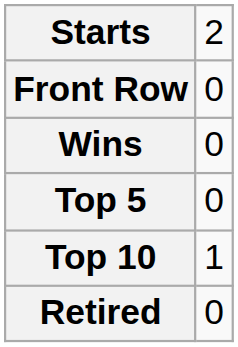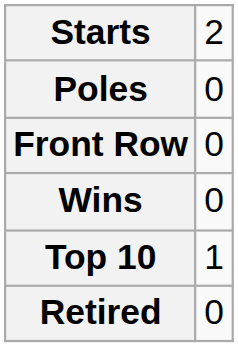+ row: Poles | 0
- row: Top 5 | 0
